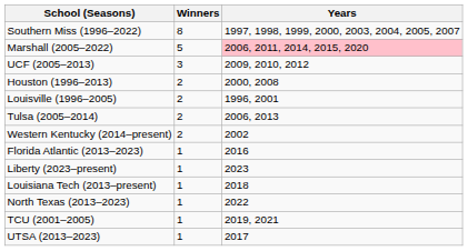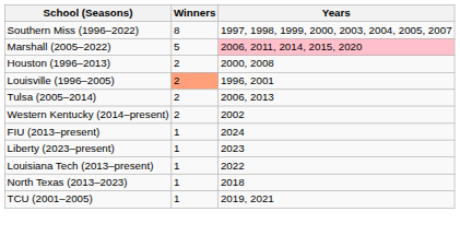- row: UCF (2005–2013) | 3 | 2009, 2010, 2012
Louisville (1996–2005) | Winners: no background -> lightsalmon background
+ row: FIU (2013–present) | 1 | 2024
- row: Florida Atlantic (2013–2023) | 1 | 2016
Louisiana Tech (2013–present) | Years: 2018 -> 2022
North Texas (2013–2023) | Years: 2022 -> 2018
- row: UTSA (2013–2023) | 1 | 2017
